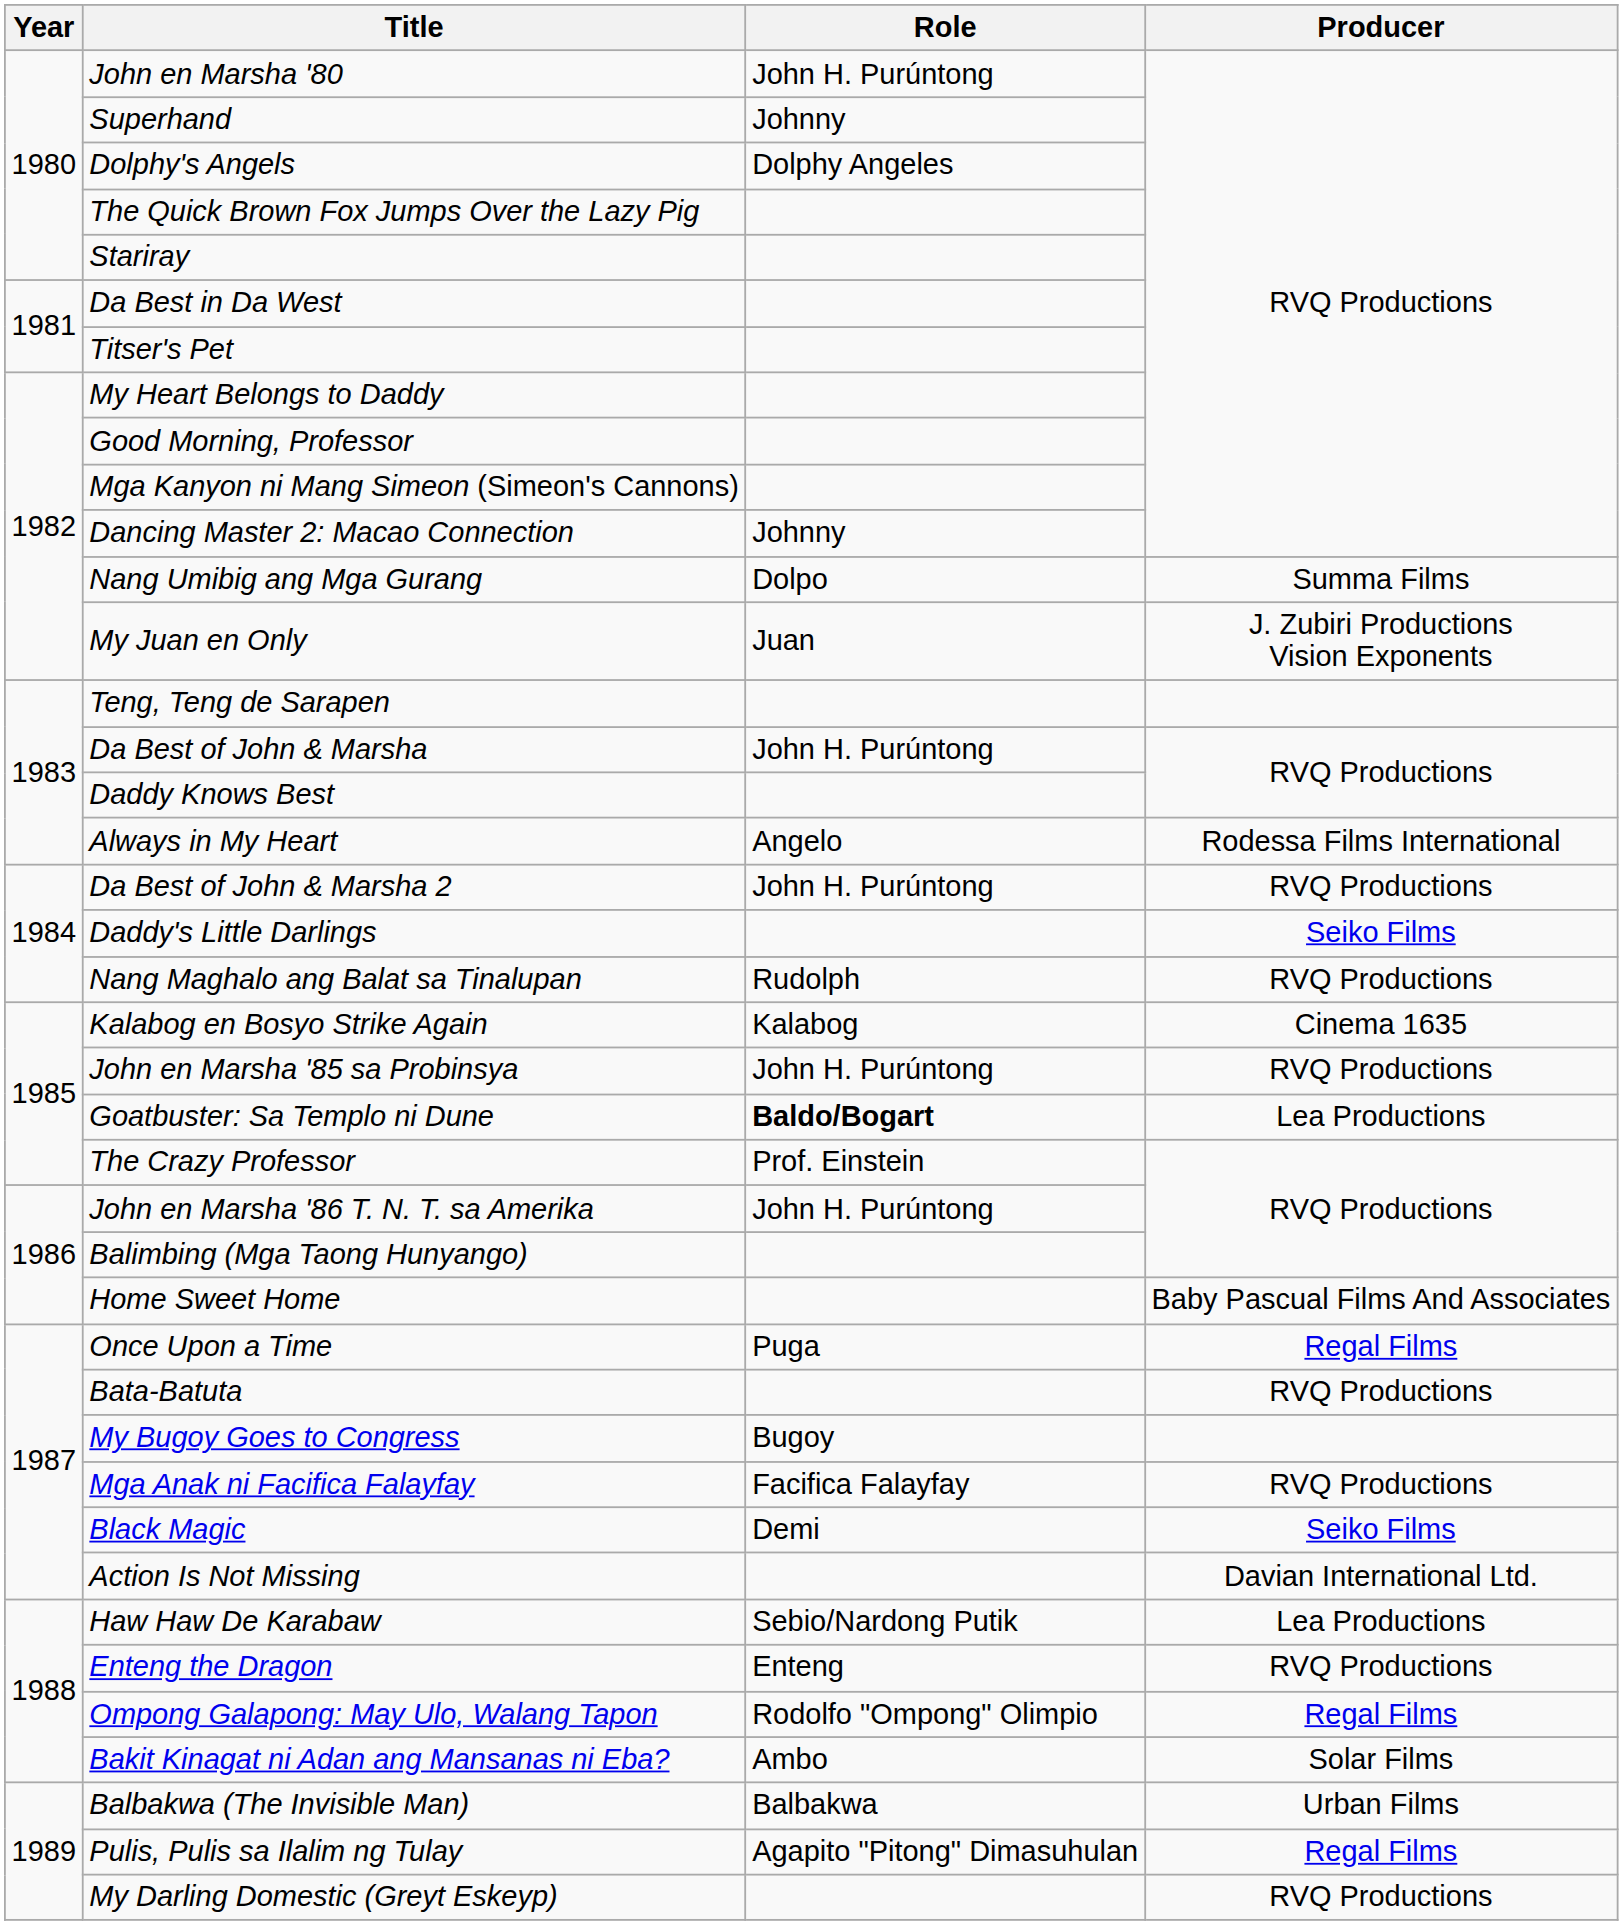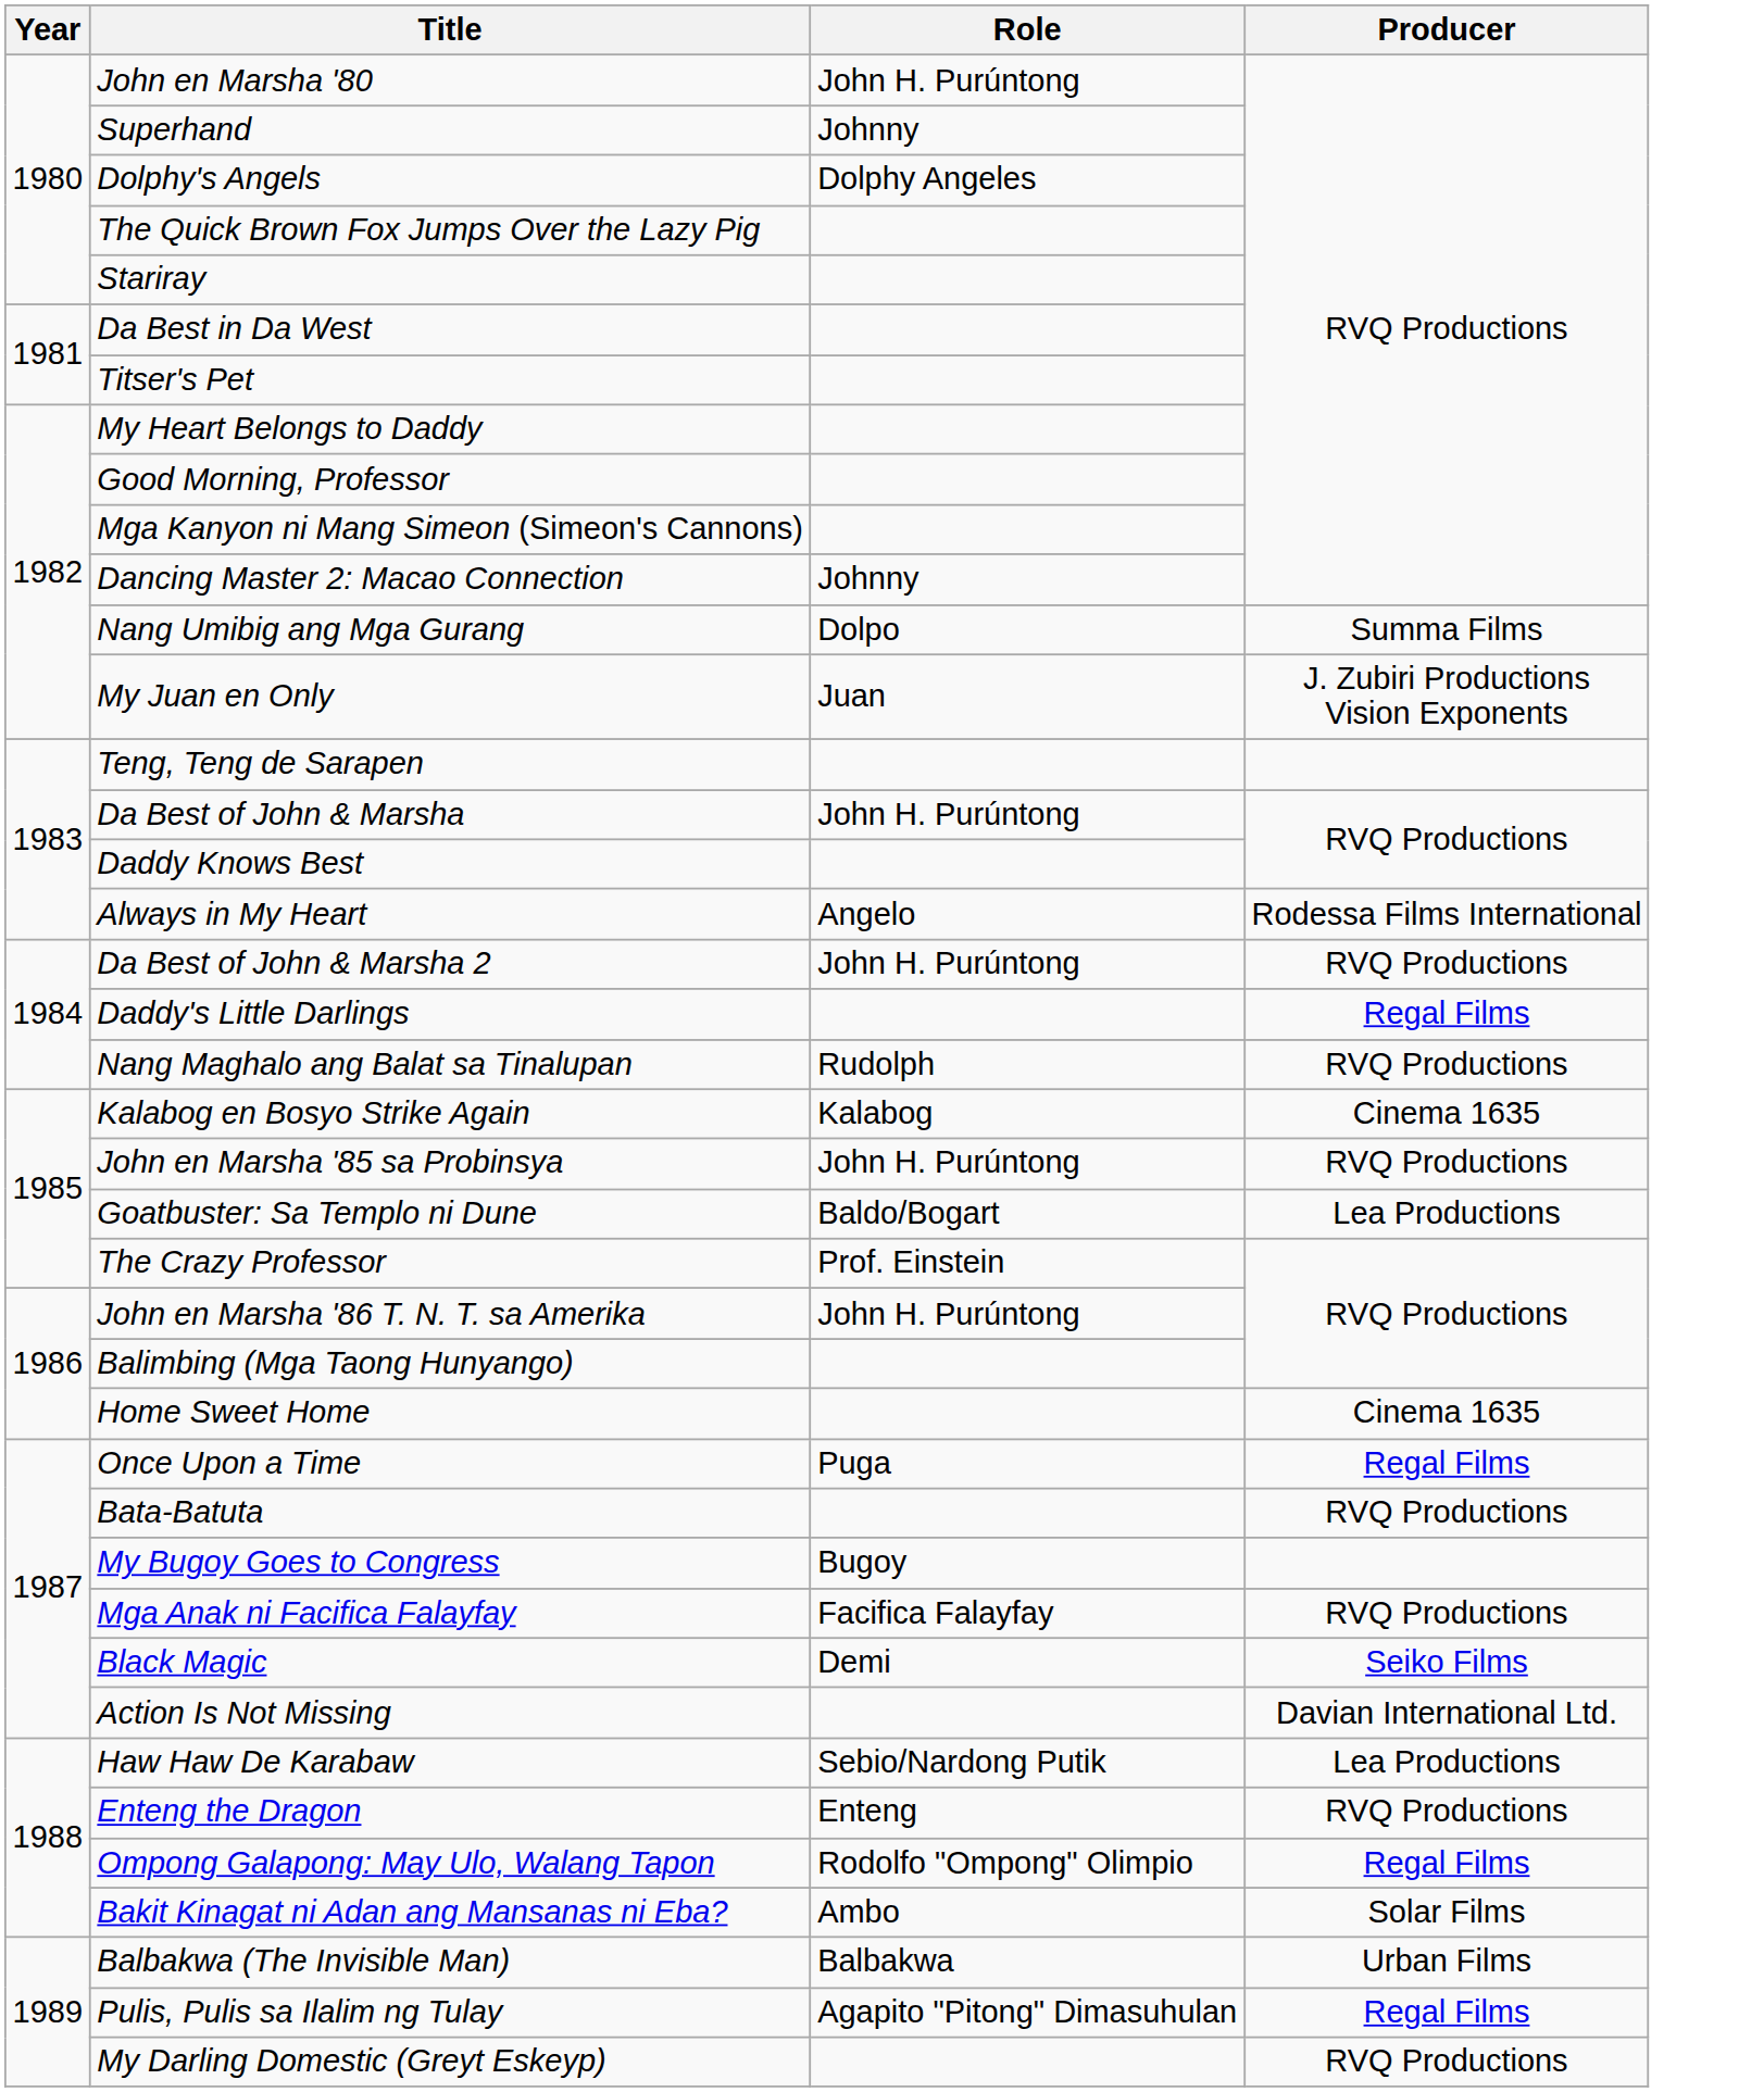Daddy's Little Darlings | Producer: Seiko Films -> Regal Films
Goatbuster: Sa Templo ni Dune | Role: bold -> normal
Home Sweet Home | Producer: Baby Pascual Films And Associates -> Cinema 1635
